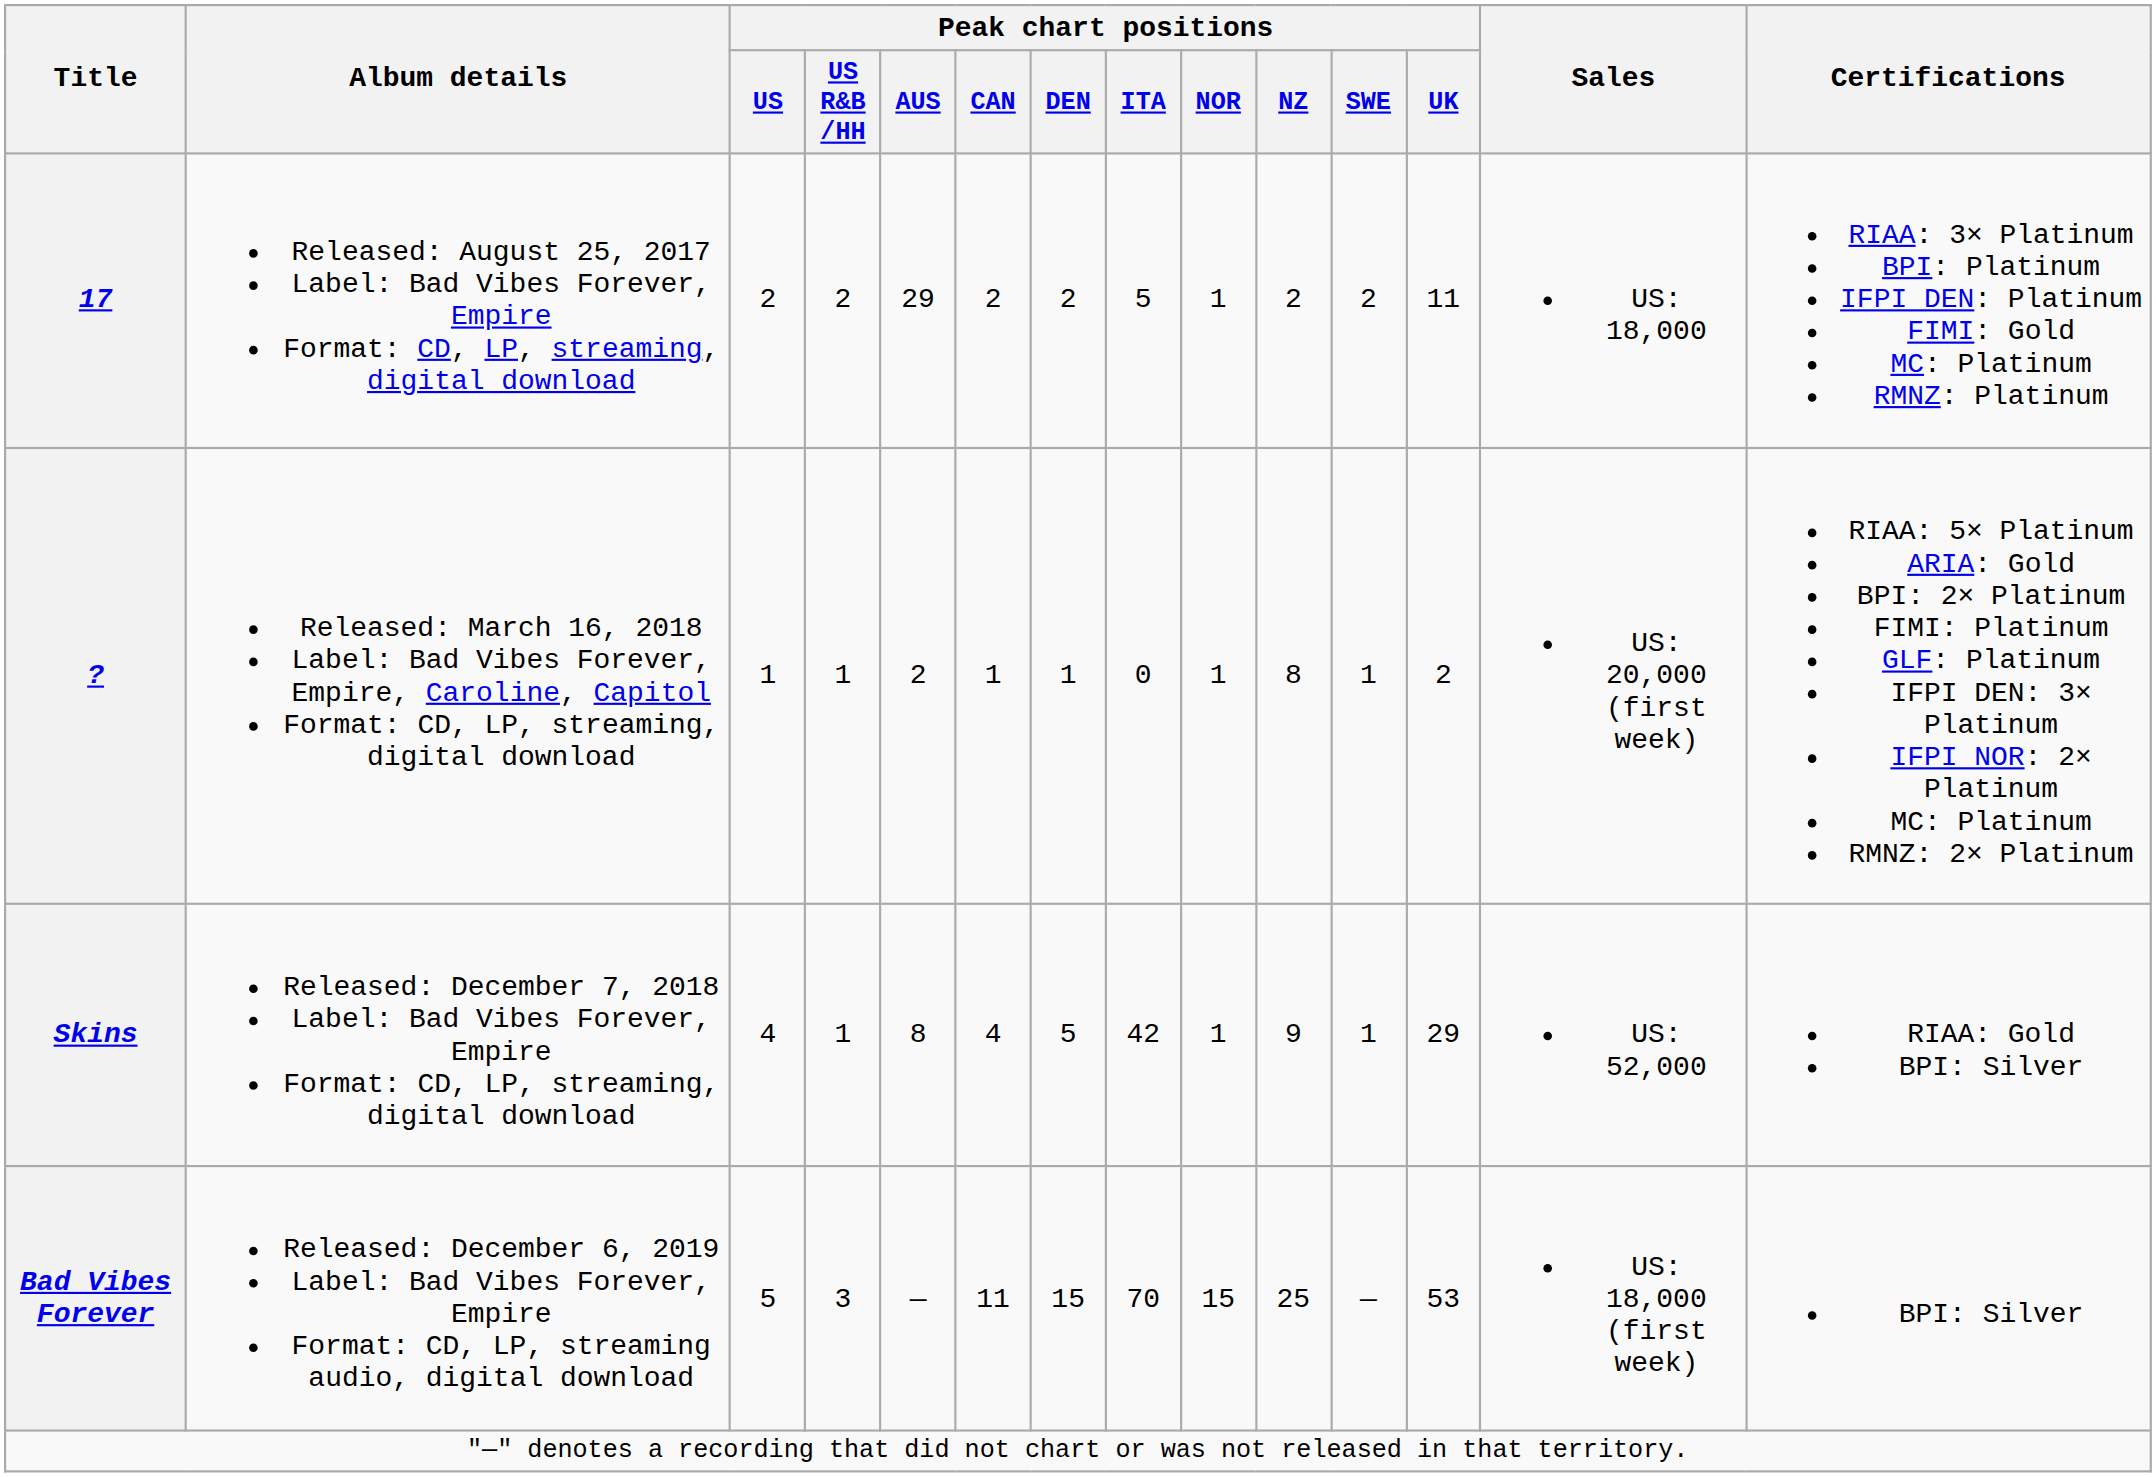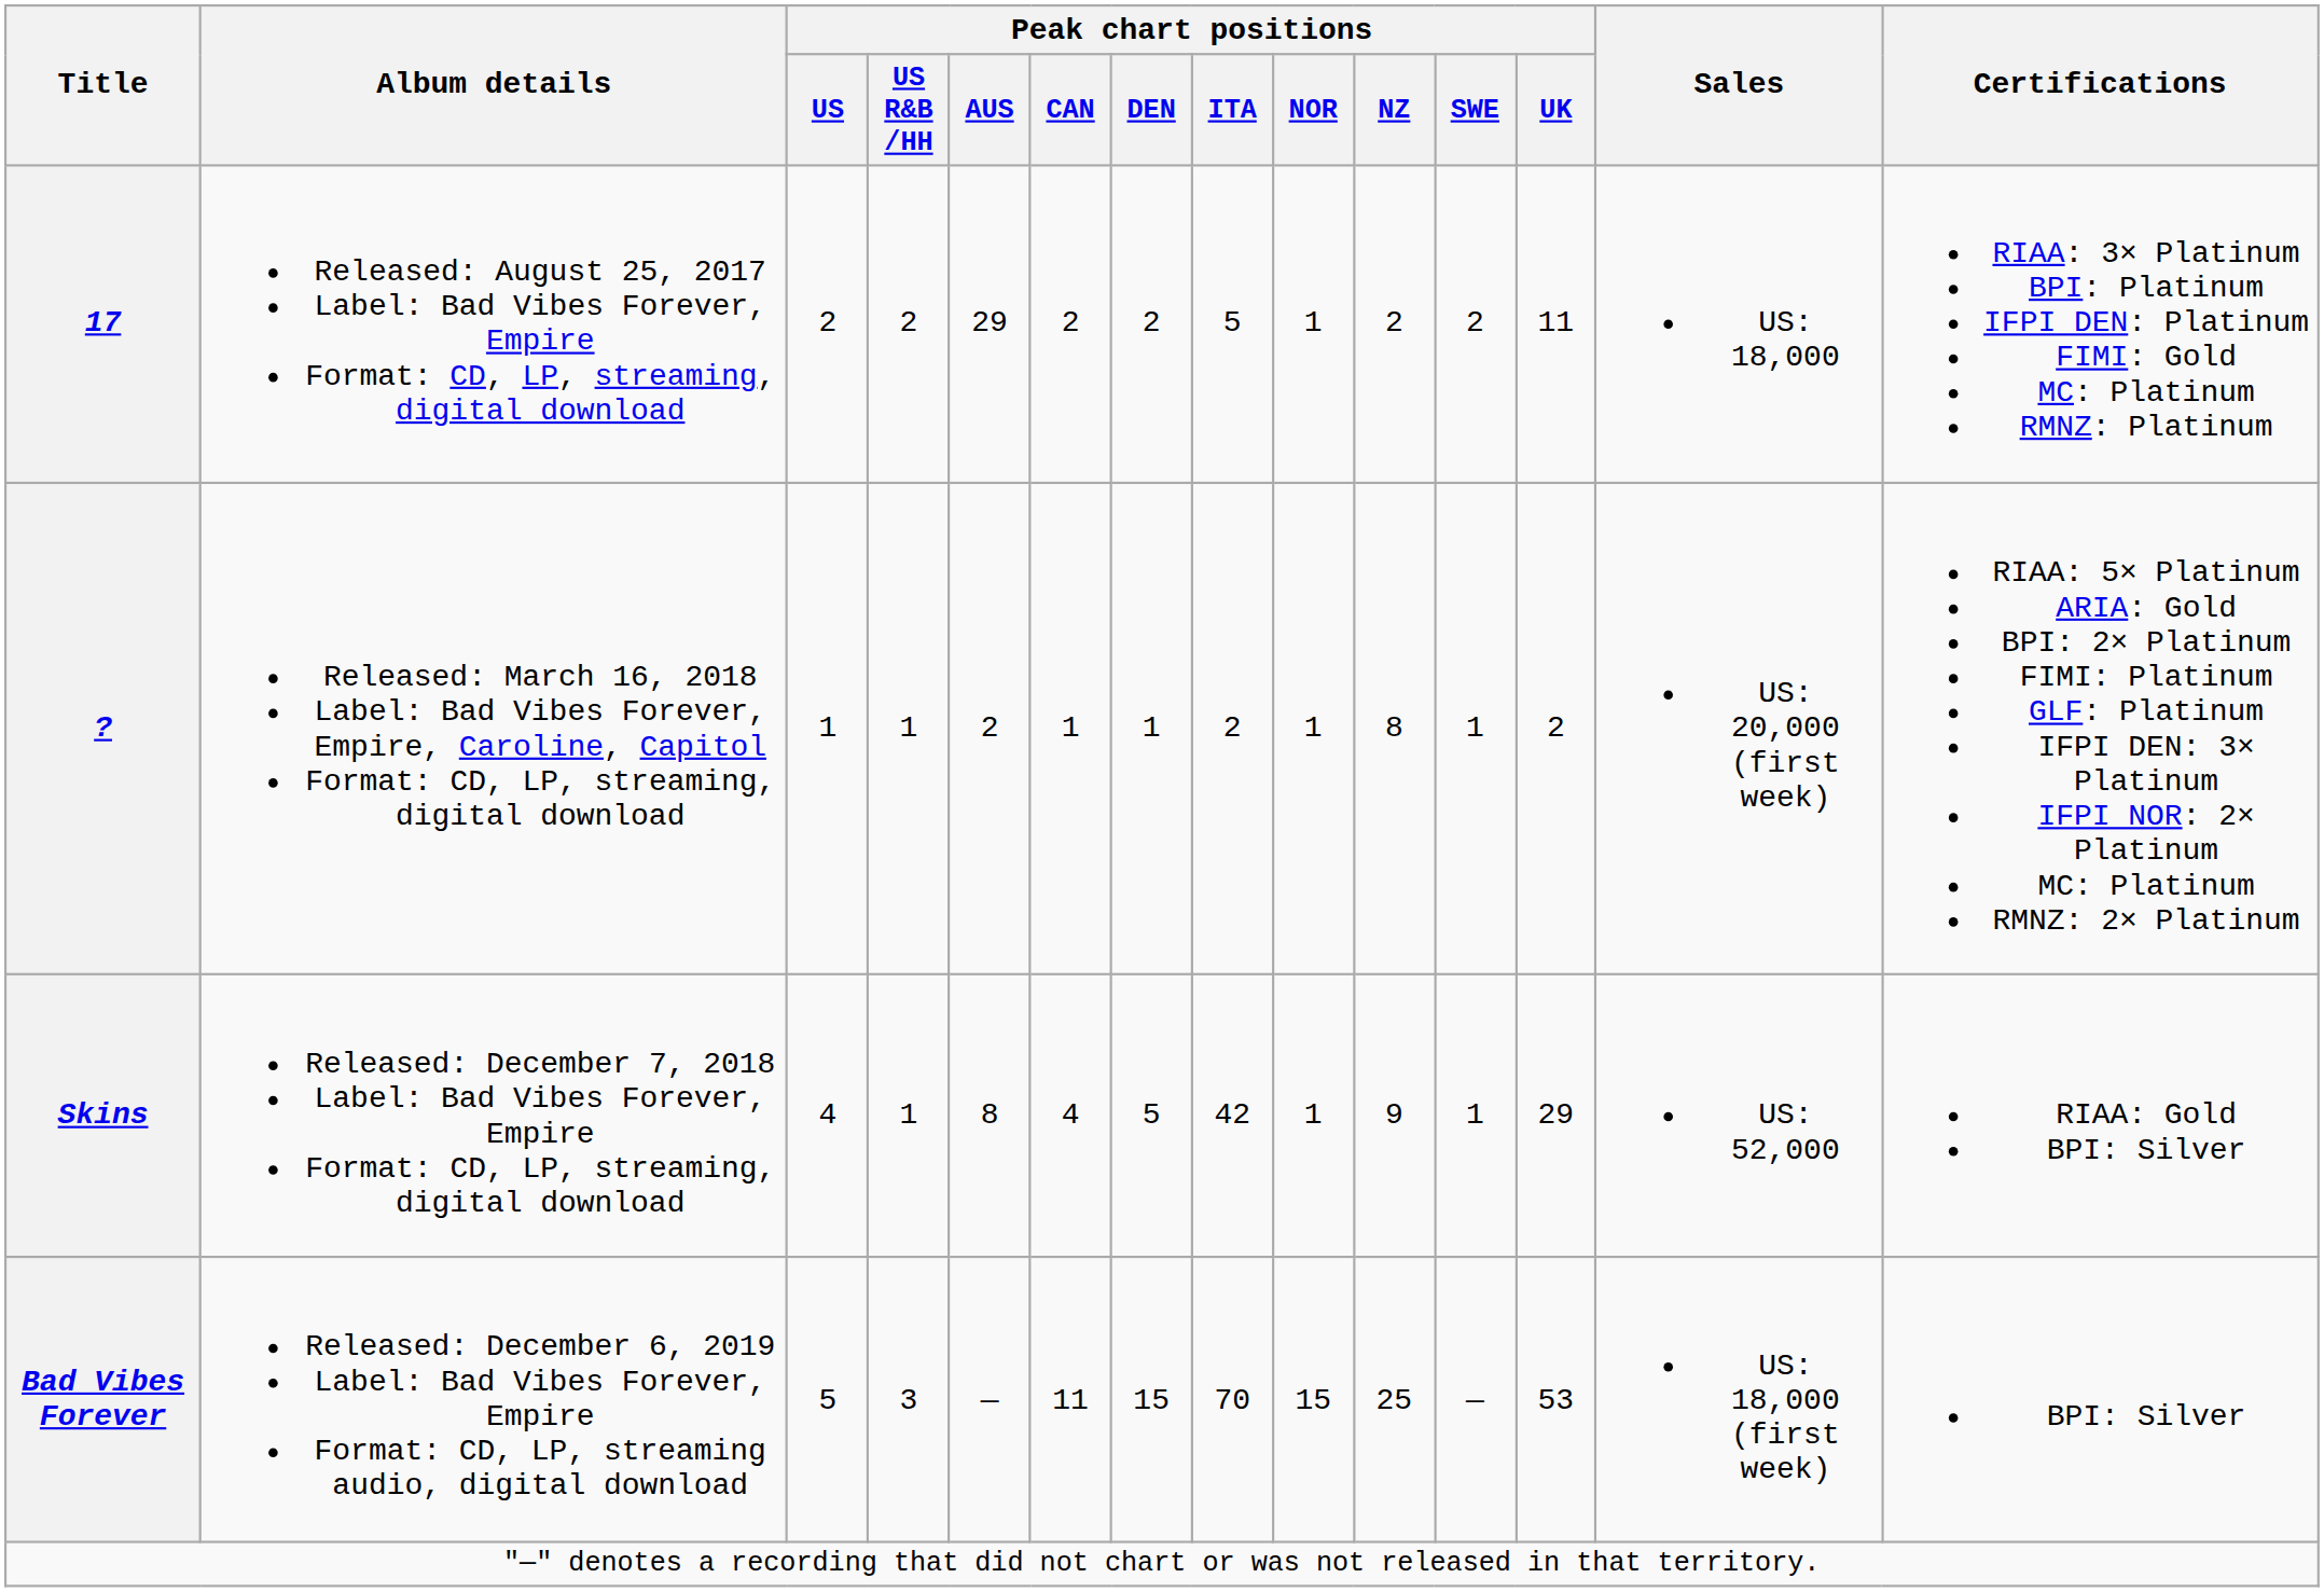? | Peak chart positions / ITA: 0 -> 2
